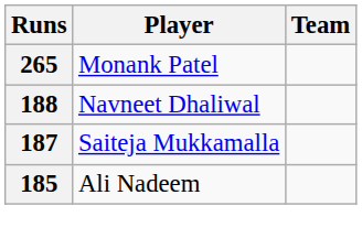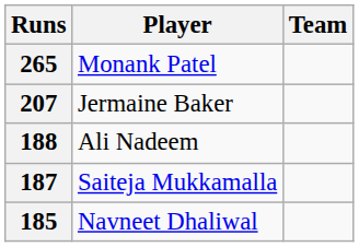+ row: 207 | Jermaine Baker
188 | Player: Navneet Dhaliwal -> Ali Nadeem
185 | Player: Ali Nadeem -> Navneet Dhaliwal
